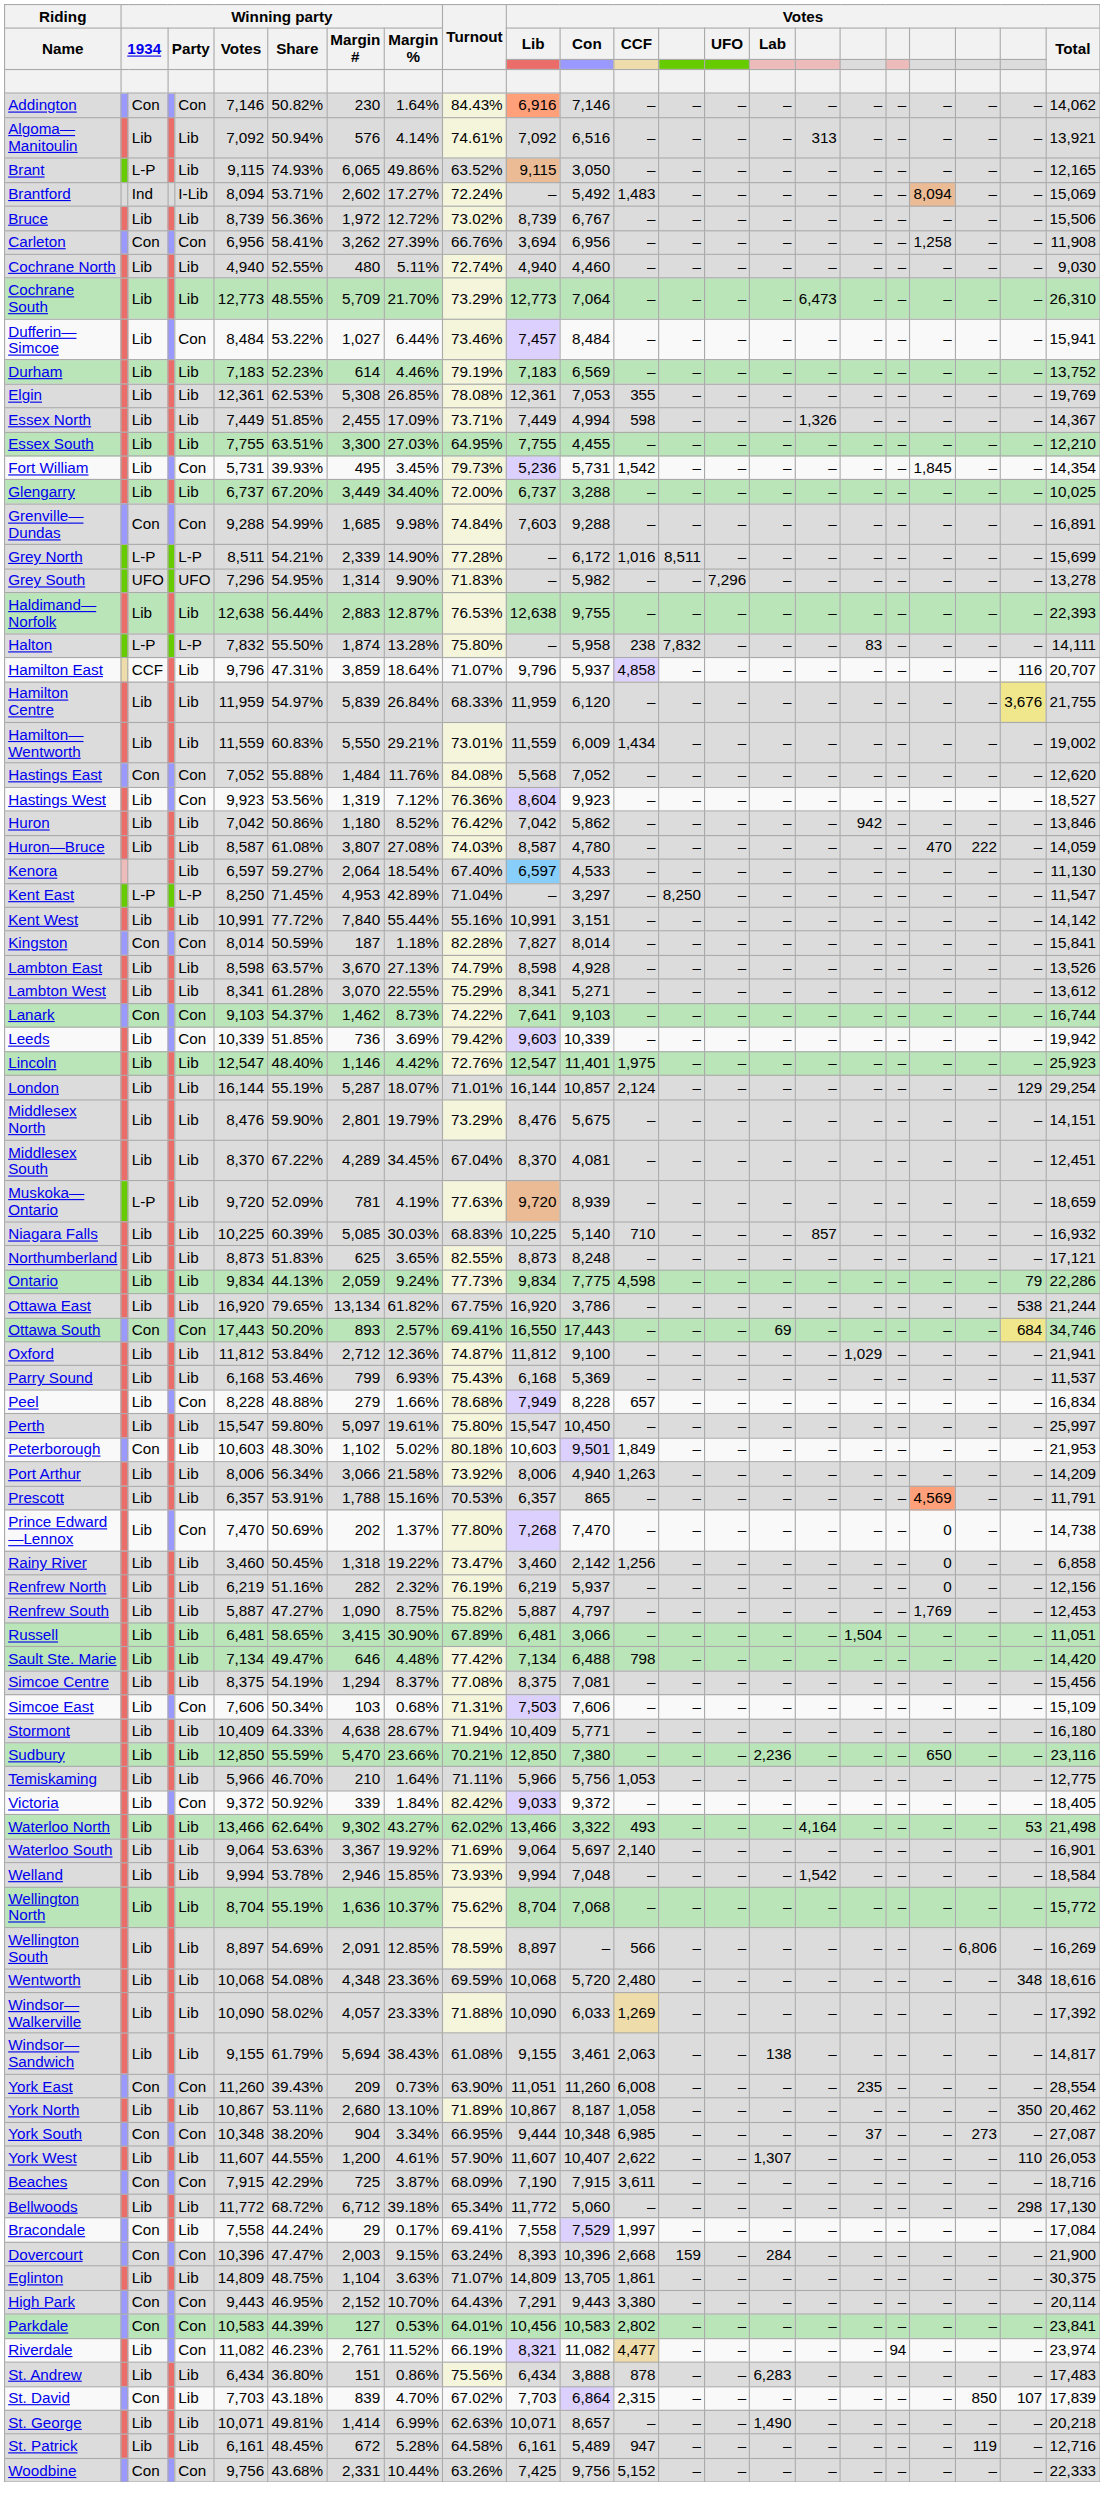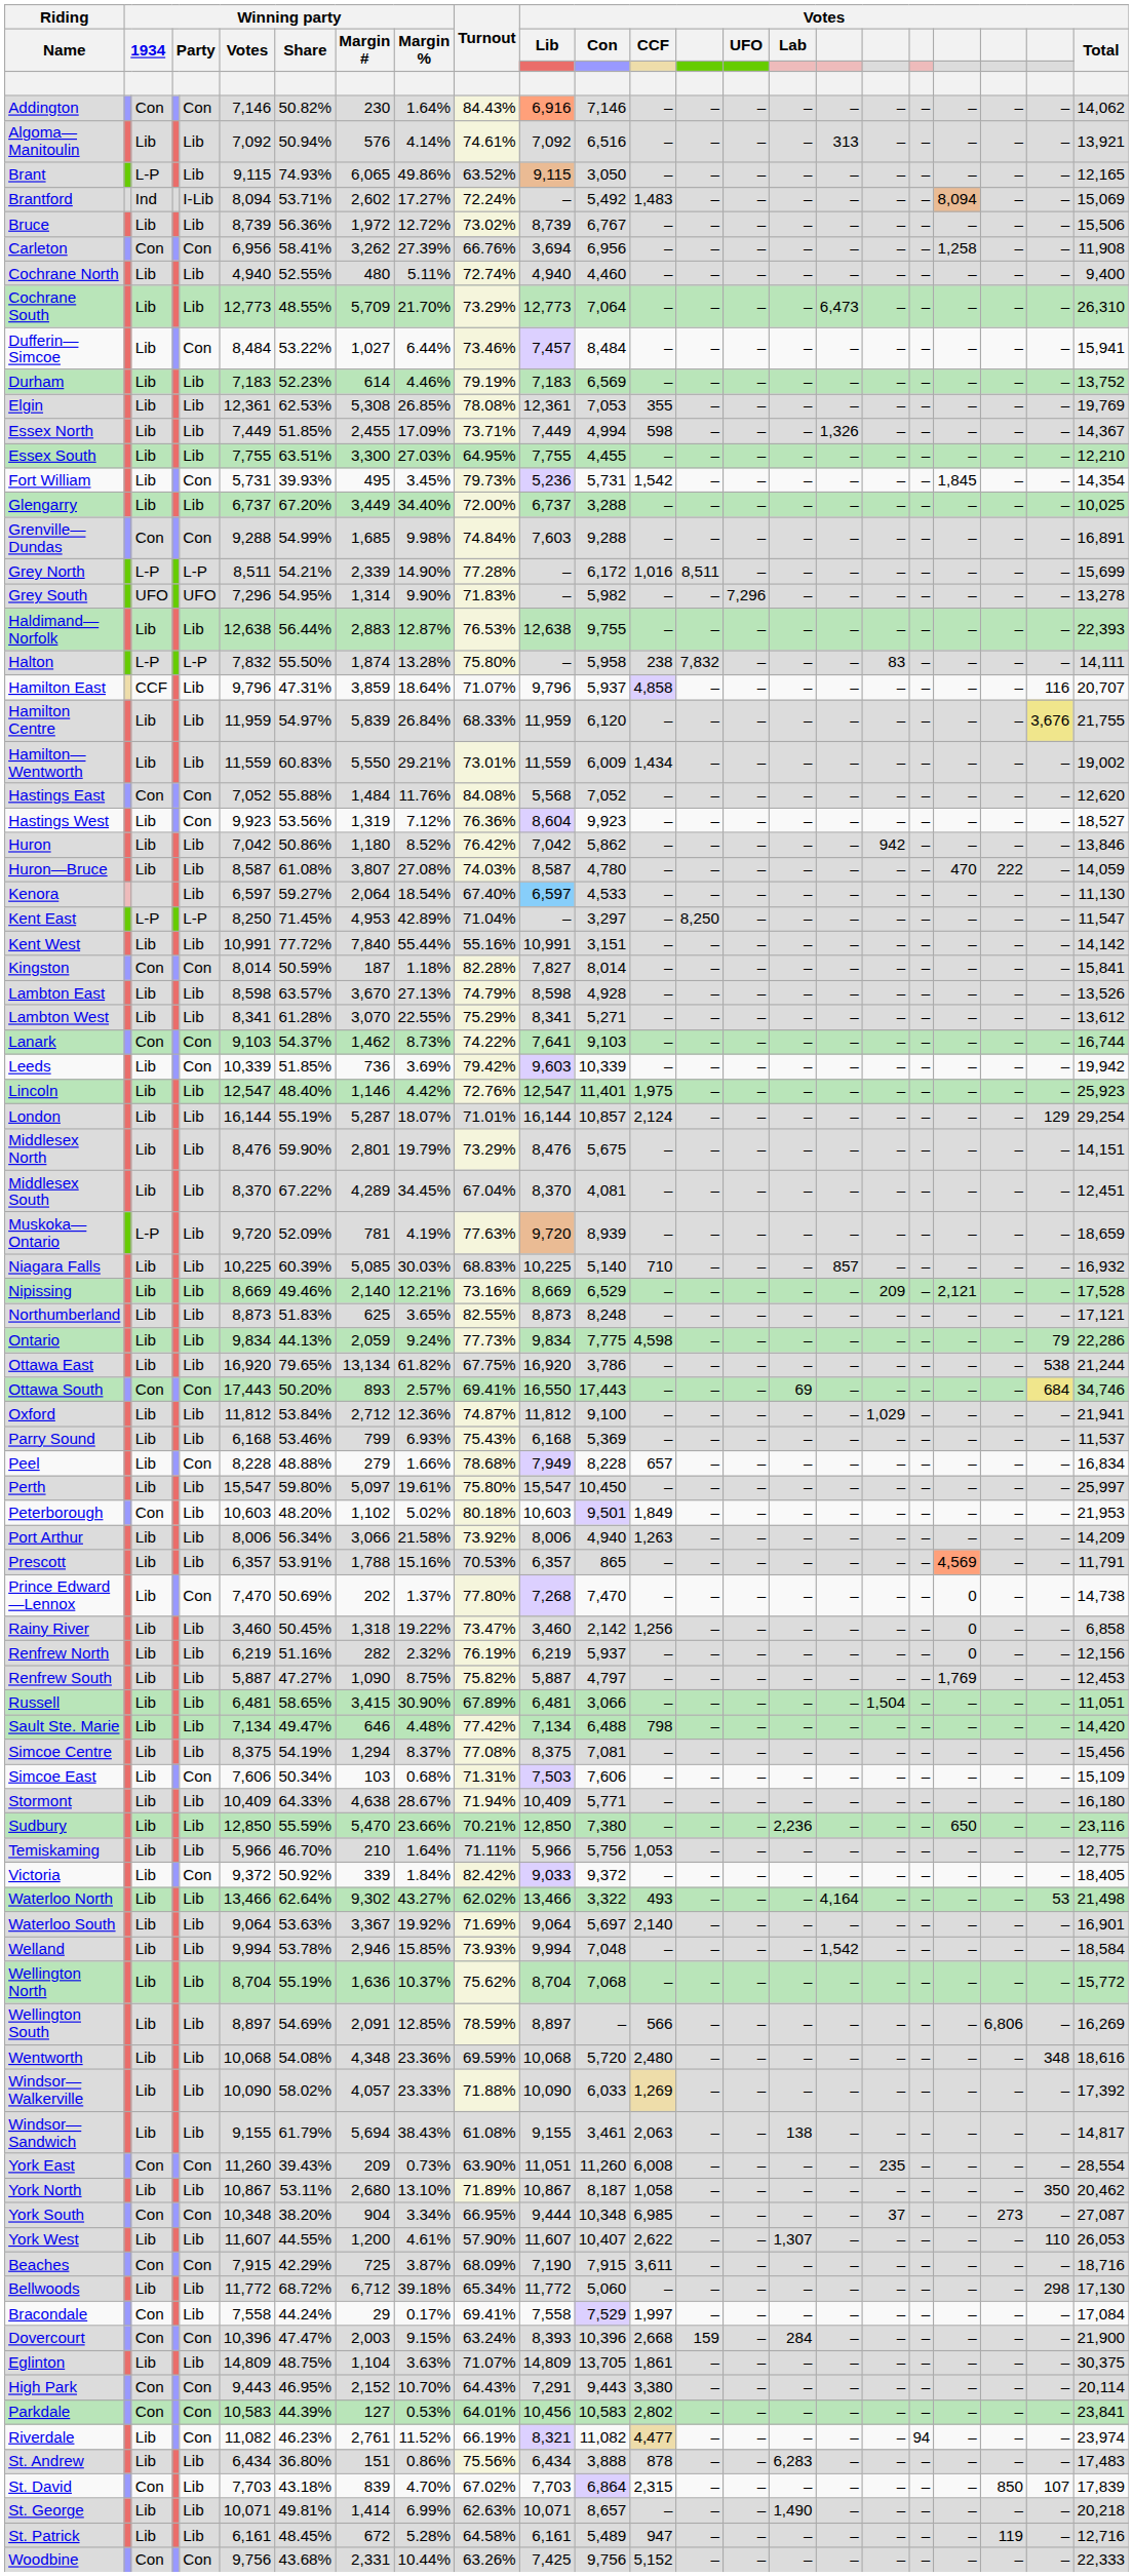Cochrane North | Votes / Total: 9,030 -> 9,400
+ row: Nipissing | Lib | Lib | 8,669 | 49.46% | 2,140 | 12.21% | 73.16% | 8,669 | 6,529 | – | – | – | – | – | 209 | – | 2,121 | – | – | 17,528
Peterborough | Winning party / Share: 48.30% -> 48.20%
